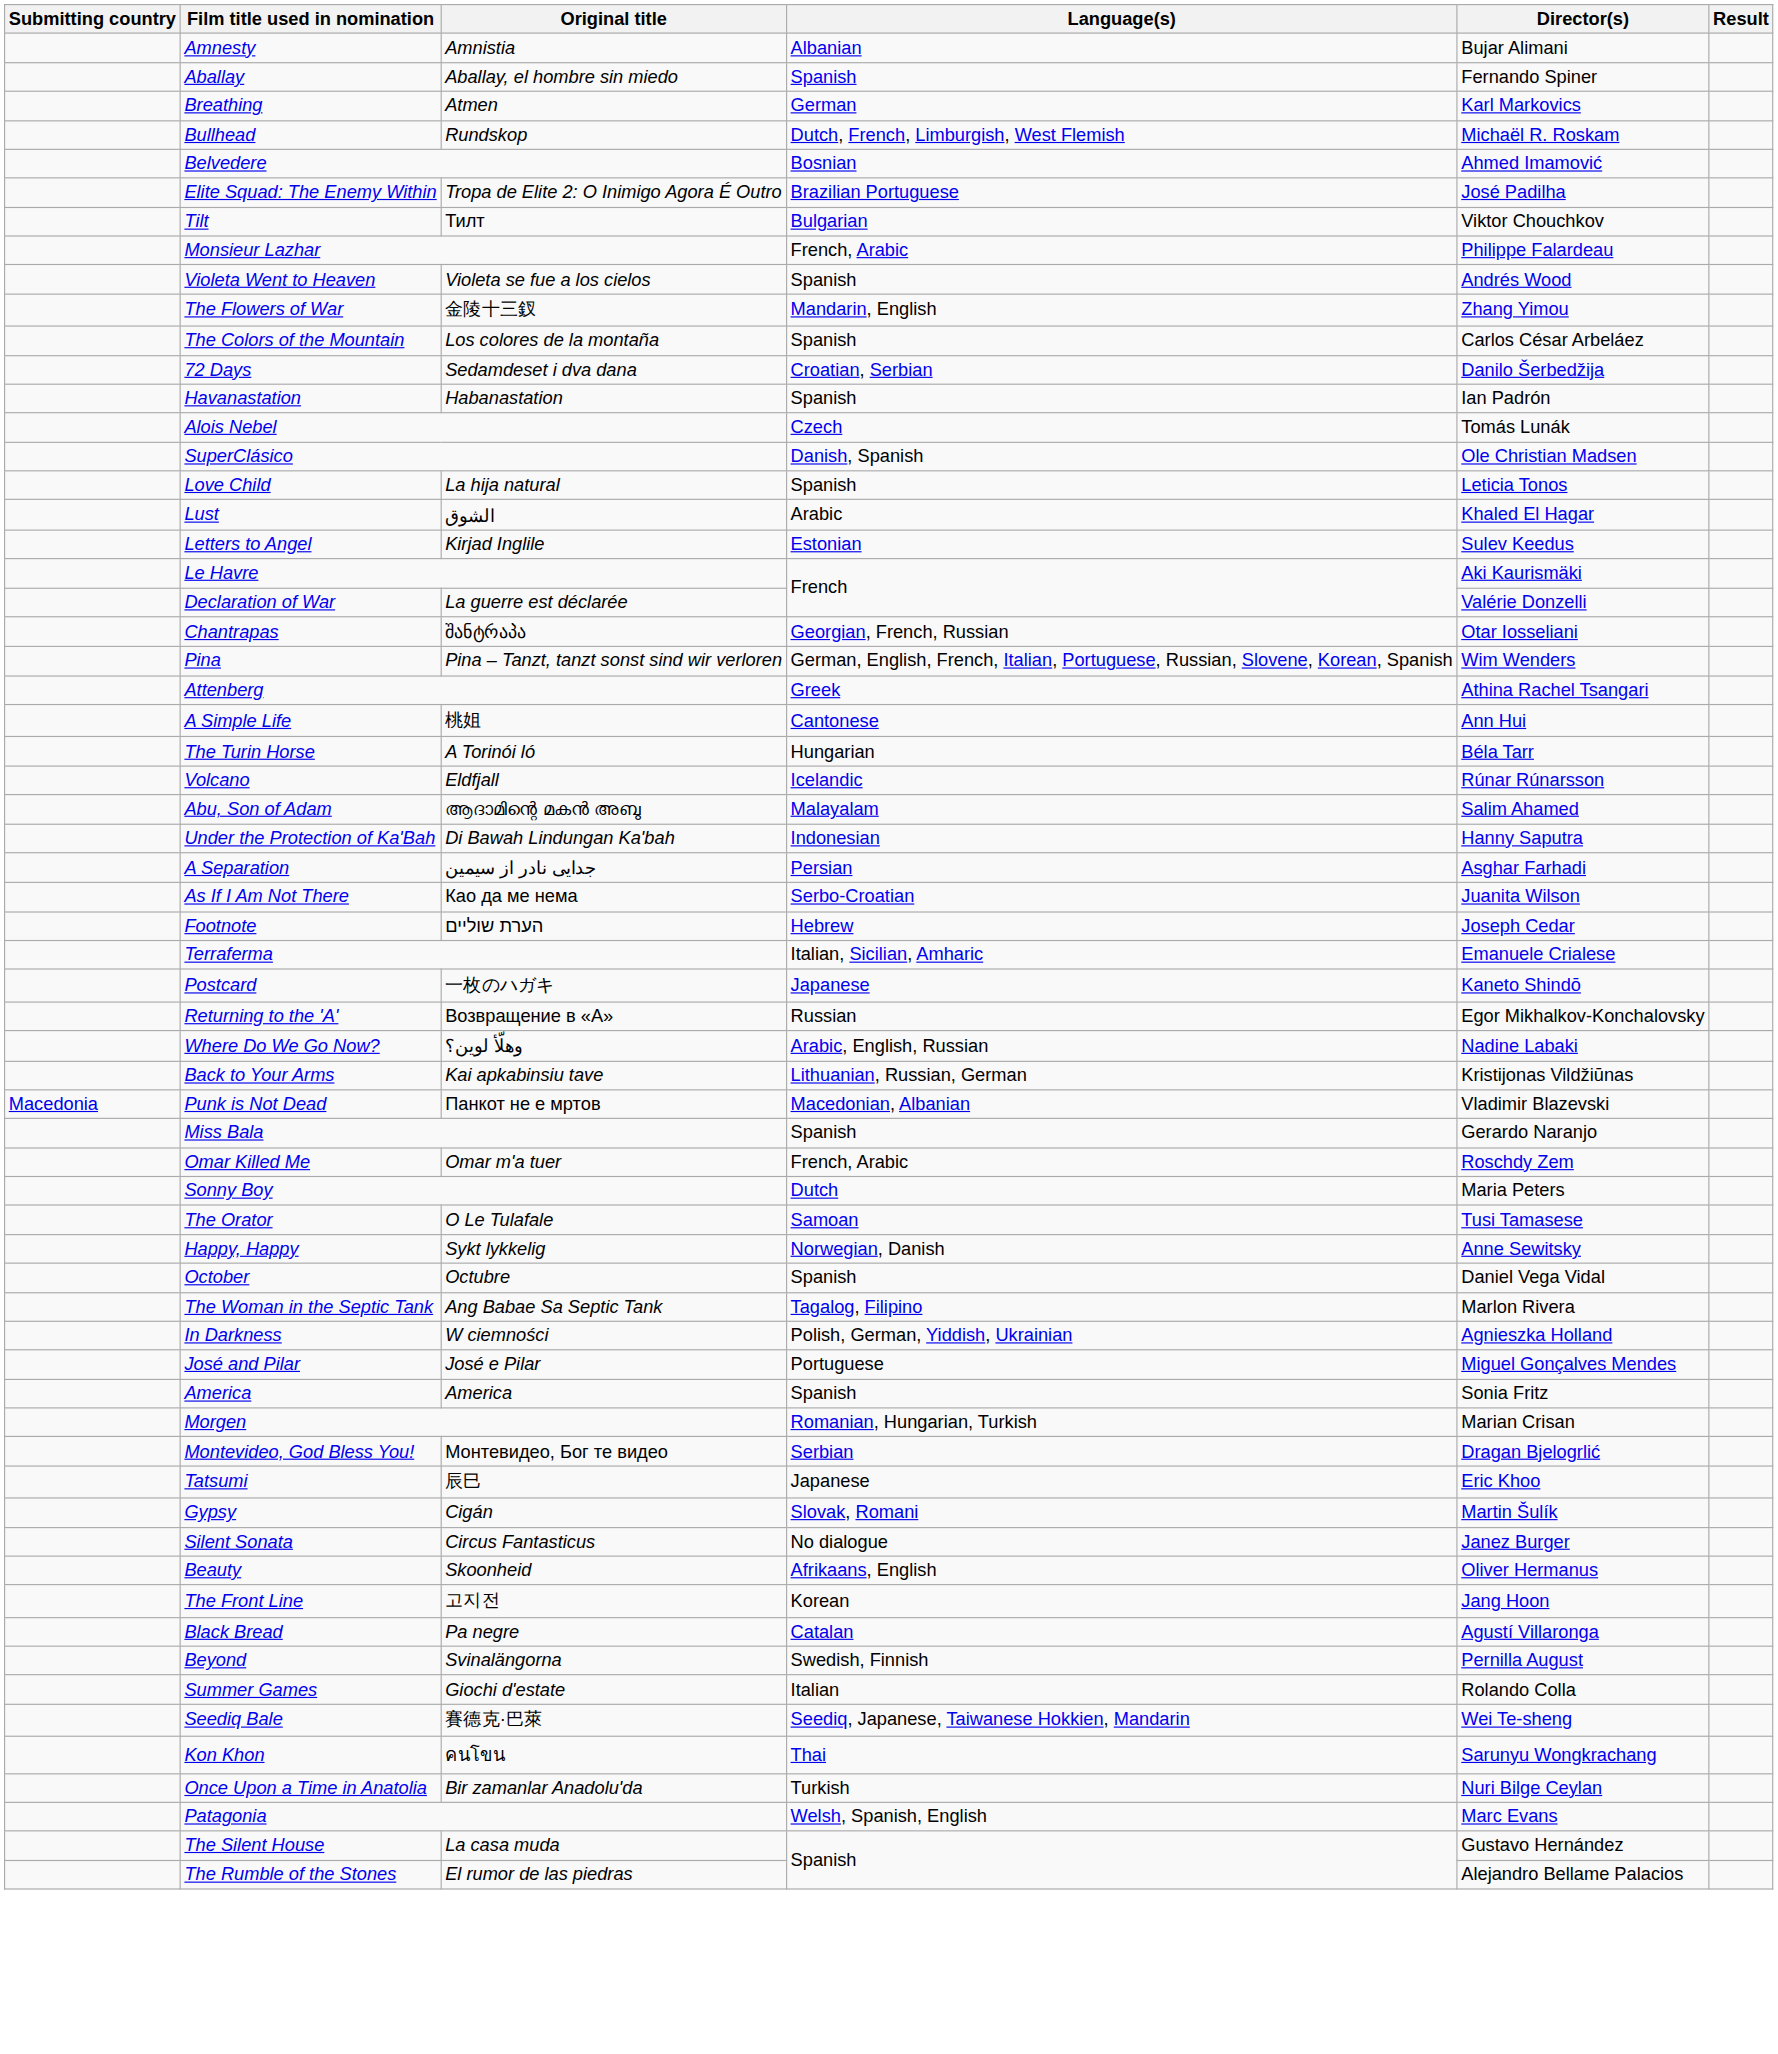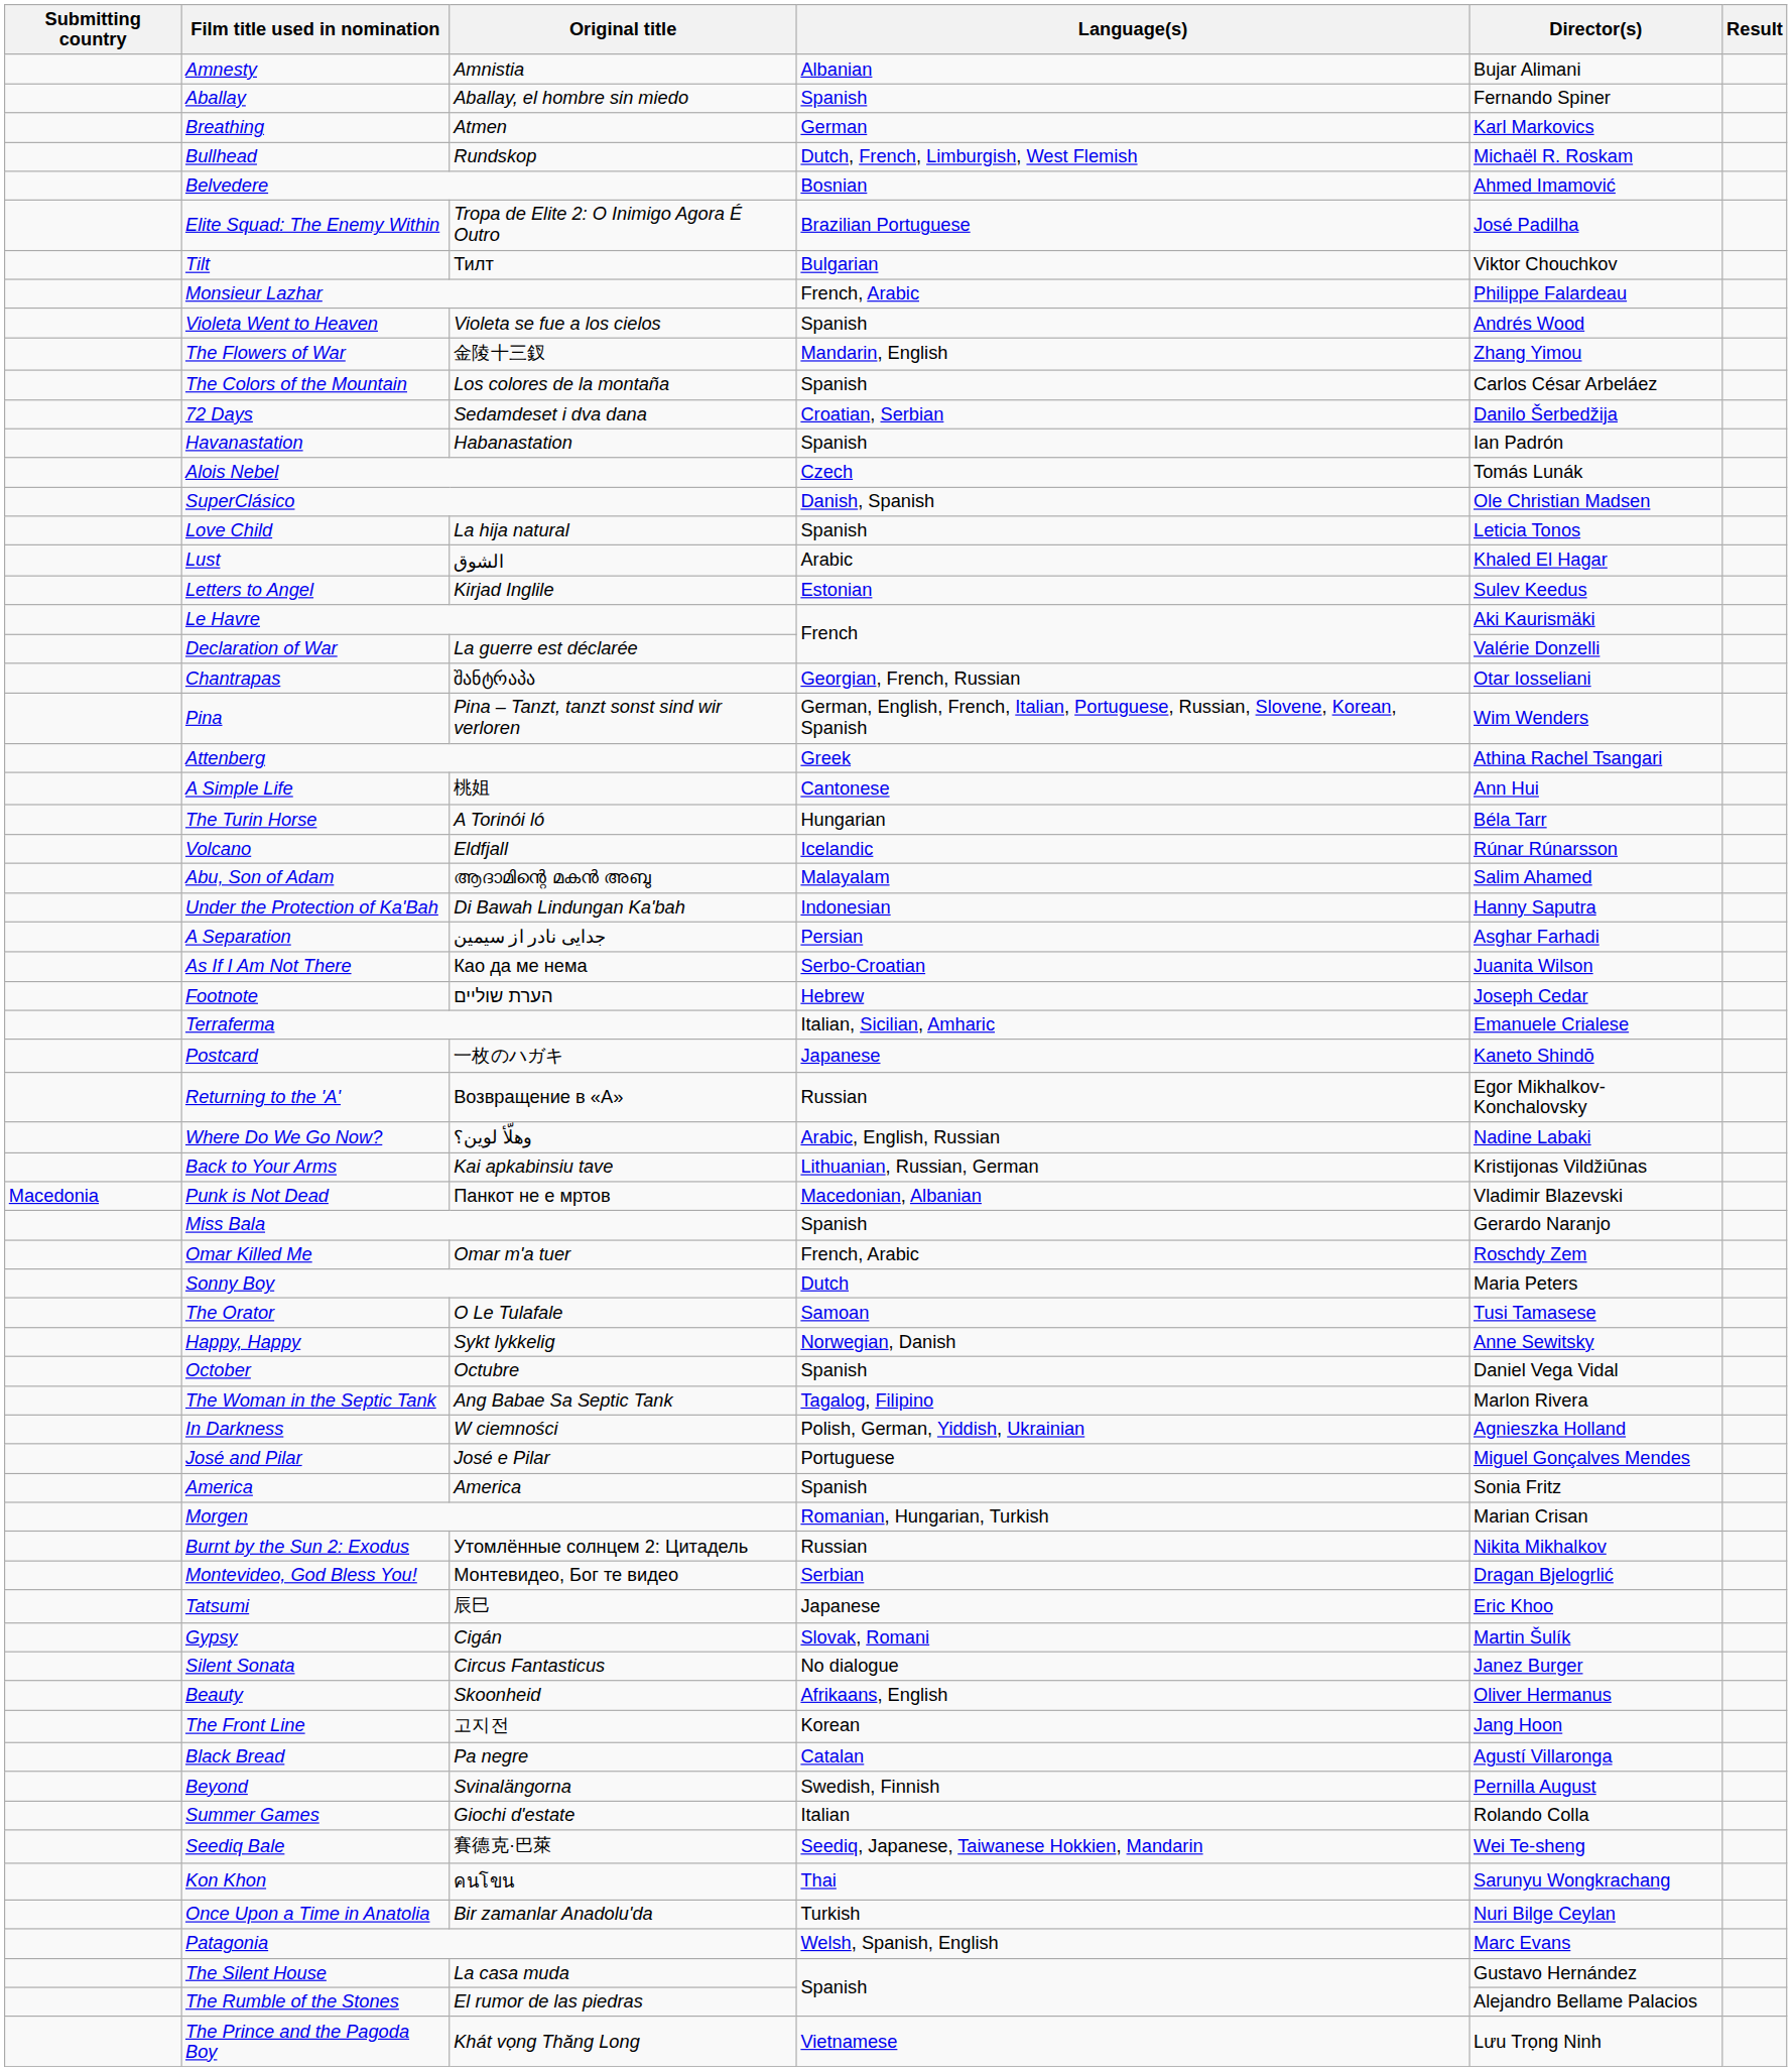+ row: Burnt by the Sun 2: Exodus | Утомлённые солнцем 2: Цитадель | Russian | Nikita Mikhalkov
+ row: The Prince and the Pagoda Boy | Khát vọng Thăng Long | Vietnamese | Lưu Trọng Ninh
